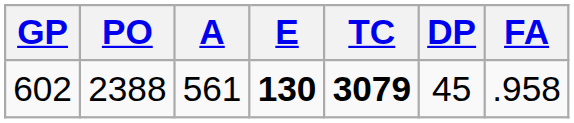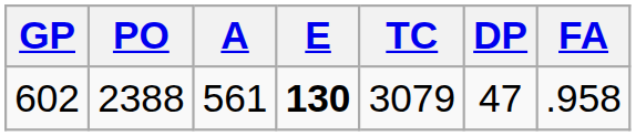602 | TC: bold -> normal
602 | DP: 45 -> 47
